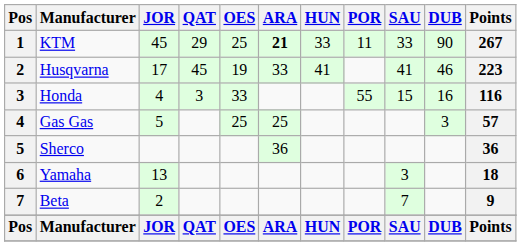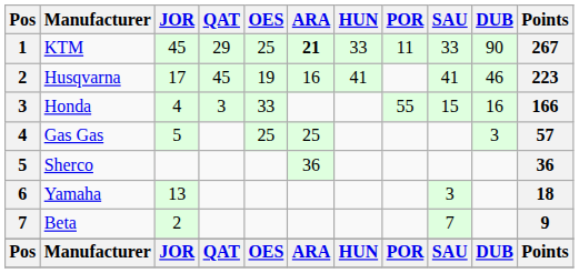Husqvarna | ARA: 33 -> 16
Honda | Points: 116 -> 166
